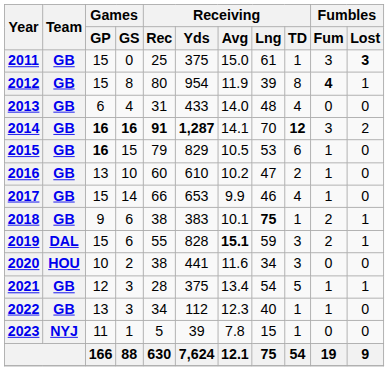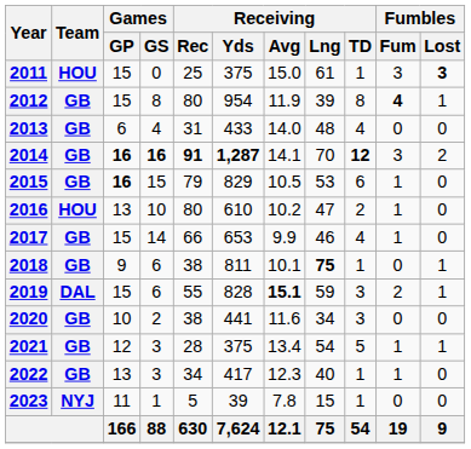2011 | Team: GB -> HOU
2016 | Team: GB -> HOU
2016 | Receiving / Rec: 60 -> 80
2018 | Receiving / Yds: 383 -> 811
2018 | Fumbles / Fum: 2 -> 0
2020 | Team: HOU -> GB
2022 | Receiving / Yds: 112 -> 417
